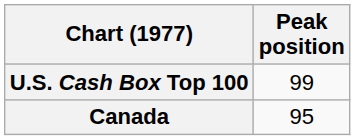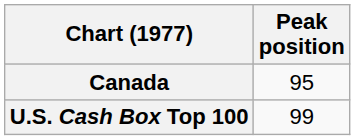rows swapped: Canada <-> U.S. Cash Box Top 100
